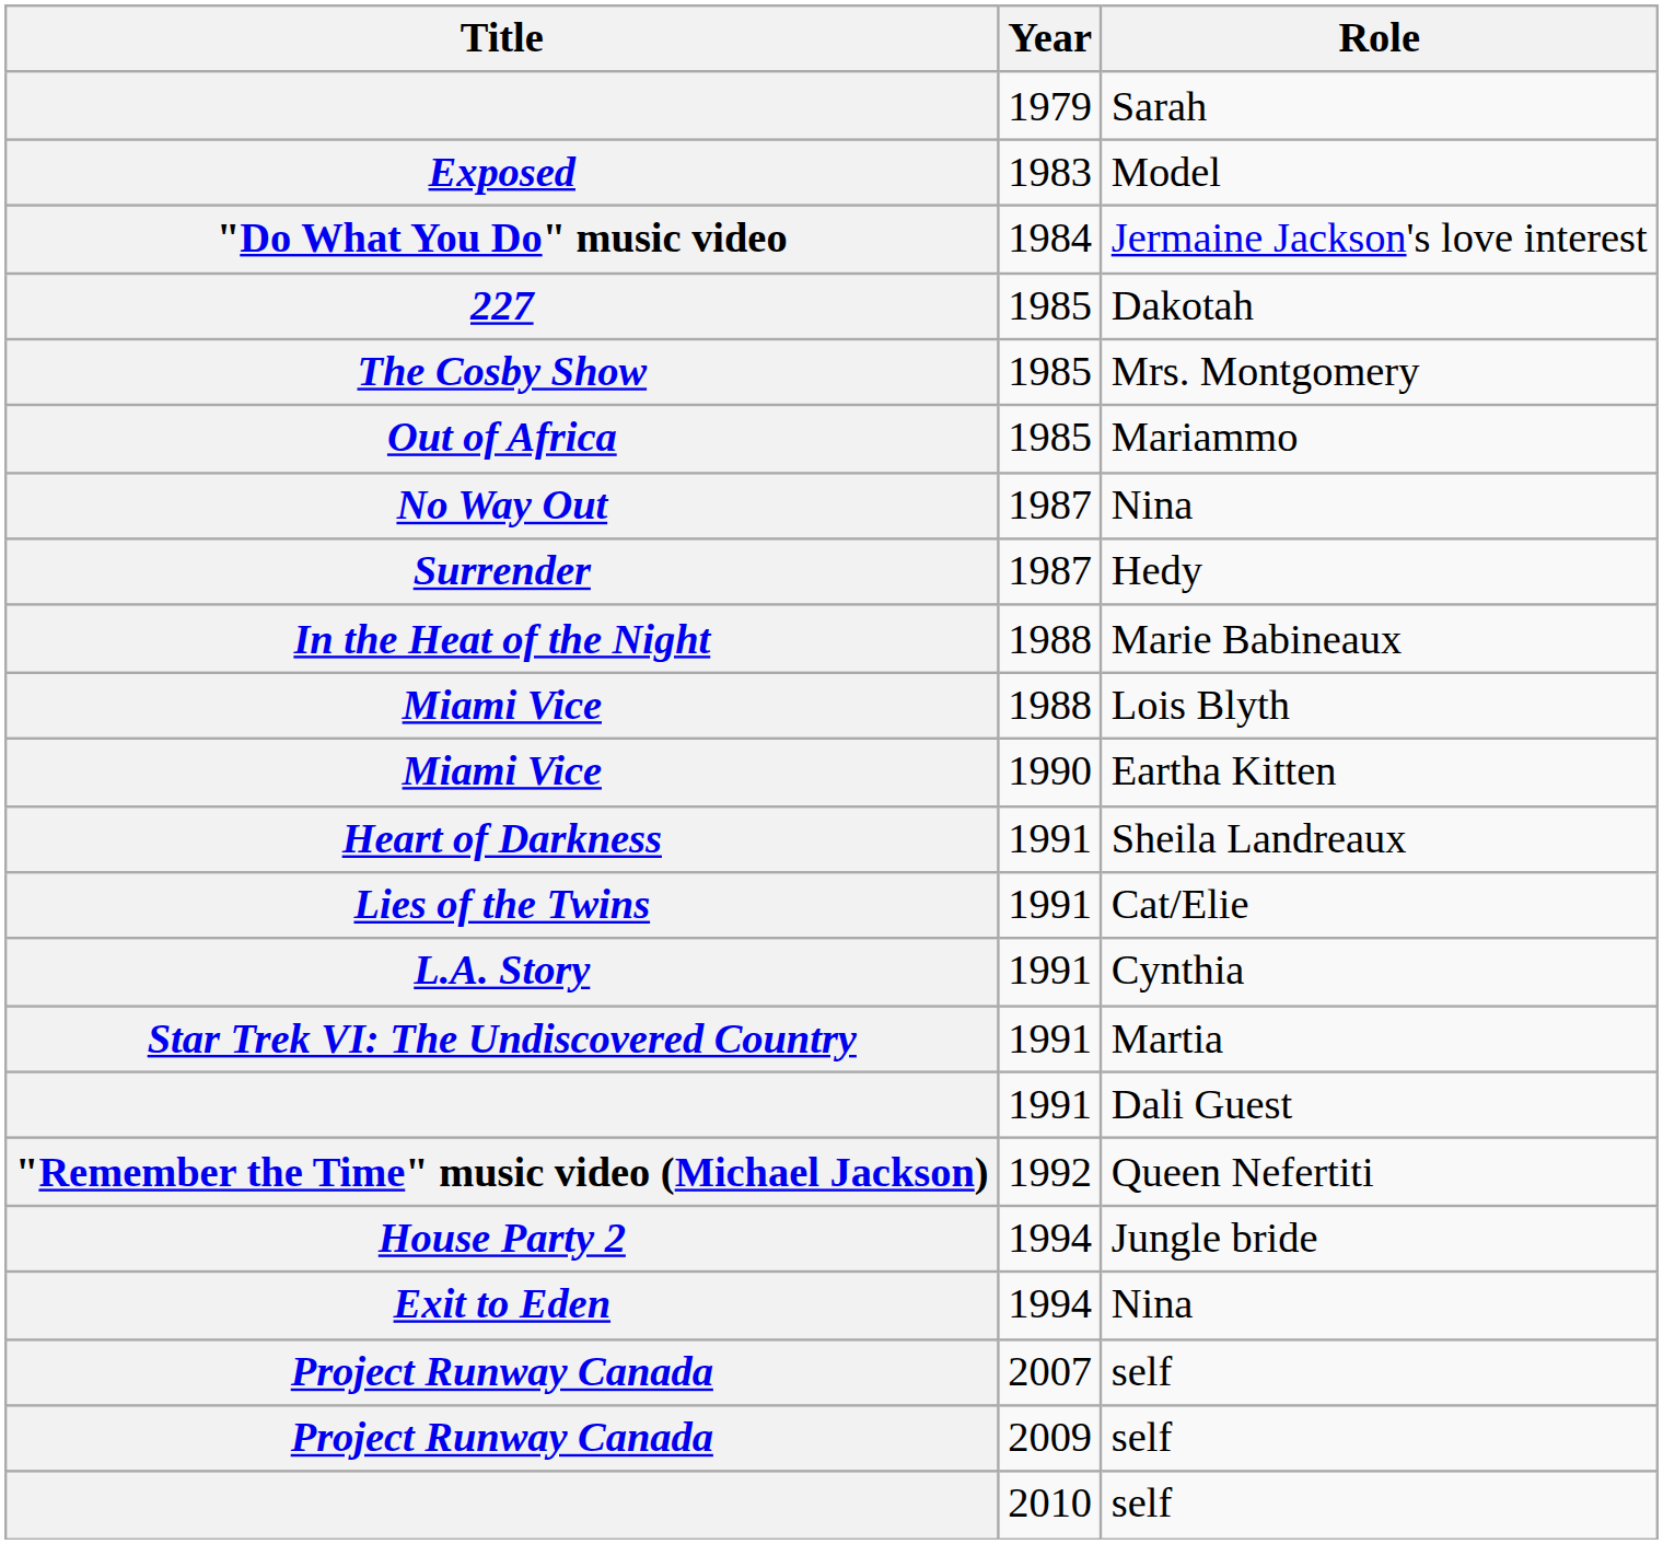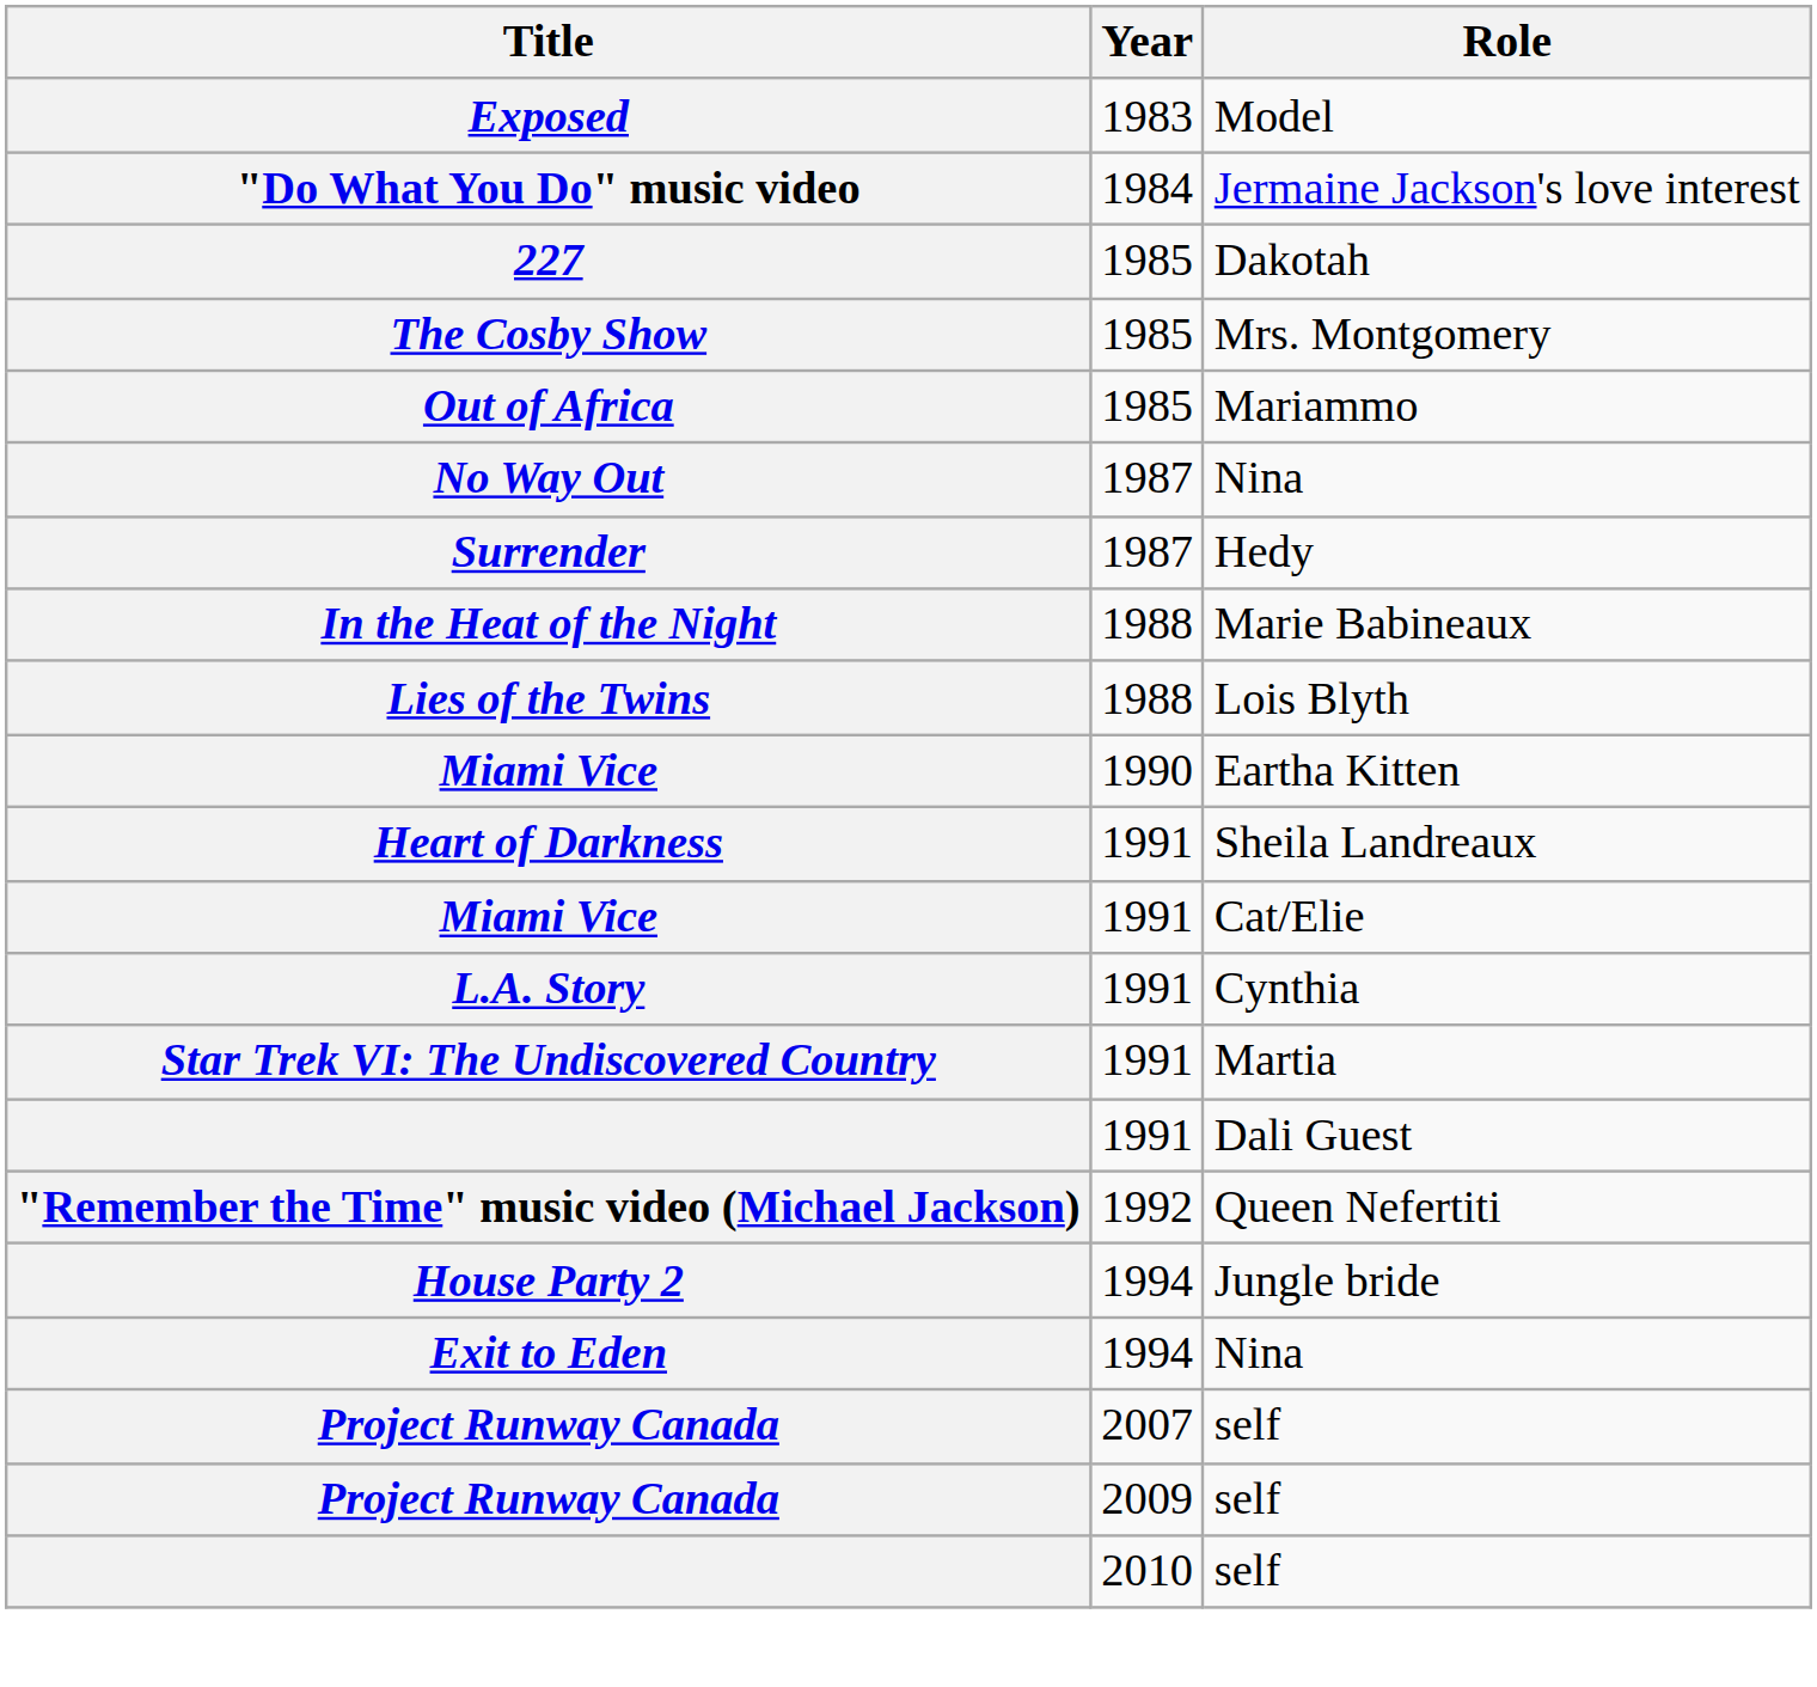- row: 1979 | Sarah
Lois Blyth | Title: Miami Vice -> Lies of the Twins
Cat/Elie | Title: Lies of the Twins -> Miami Vice
